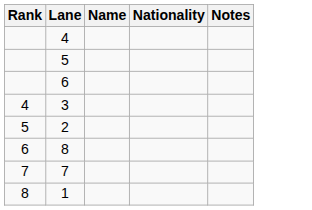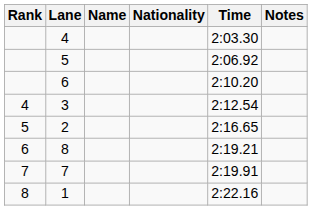+ column: Time | 2:03.30 | 2:06.92 | 2:10.20 | 2:12.54 | 2:16.65 | 2:19.21 | 2:19.91 | 2:22.16
